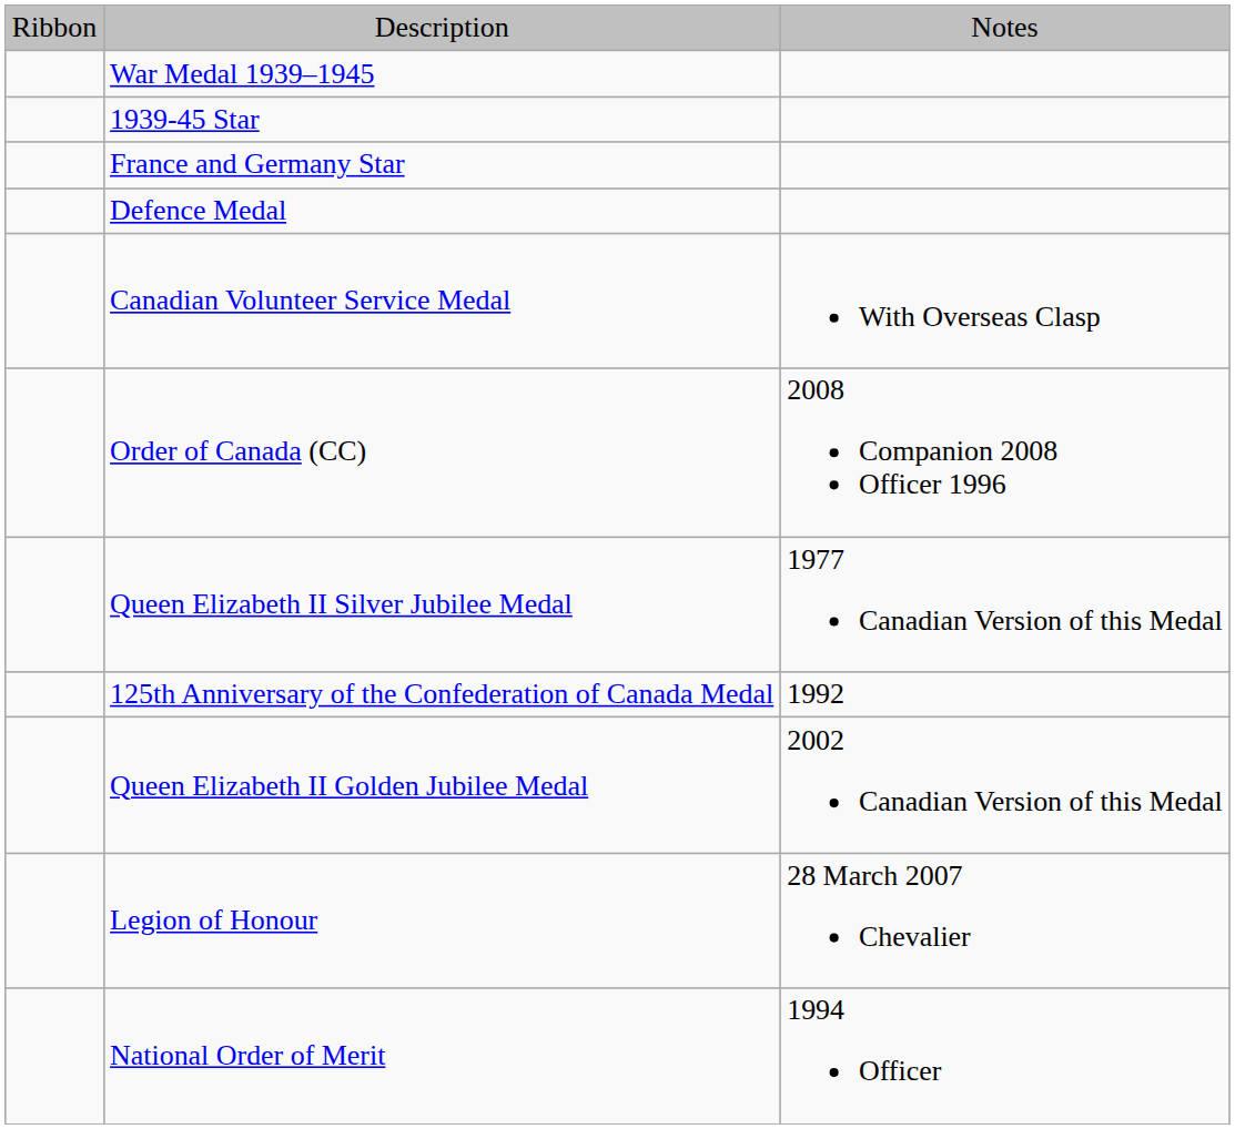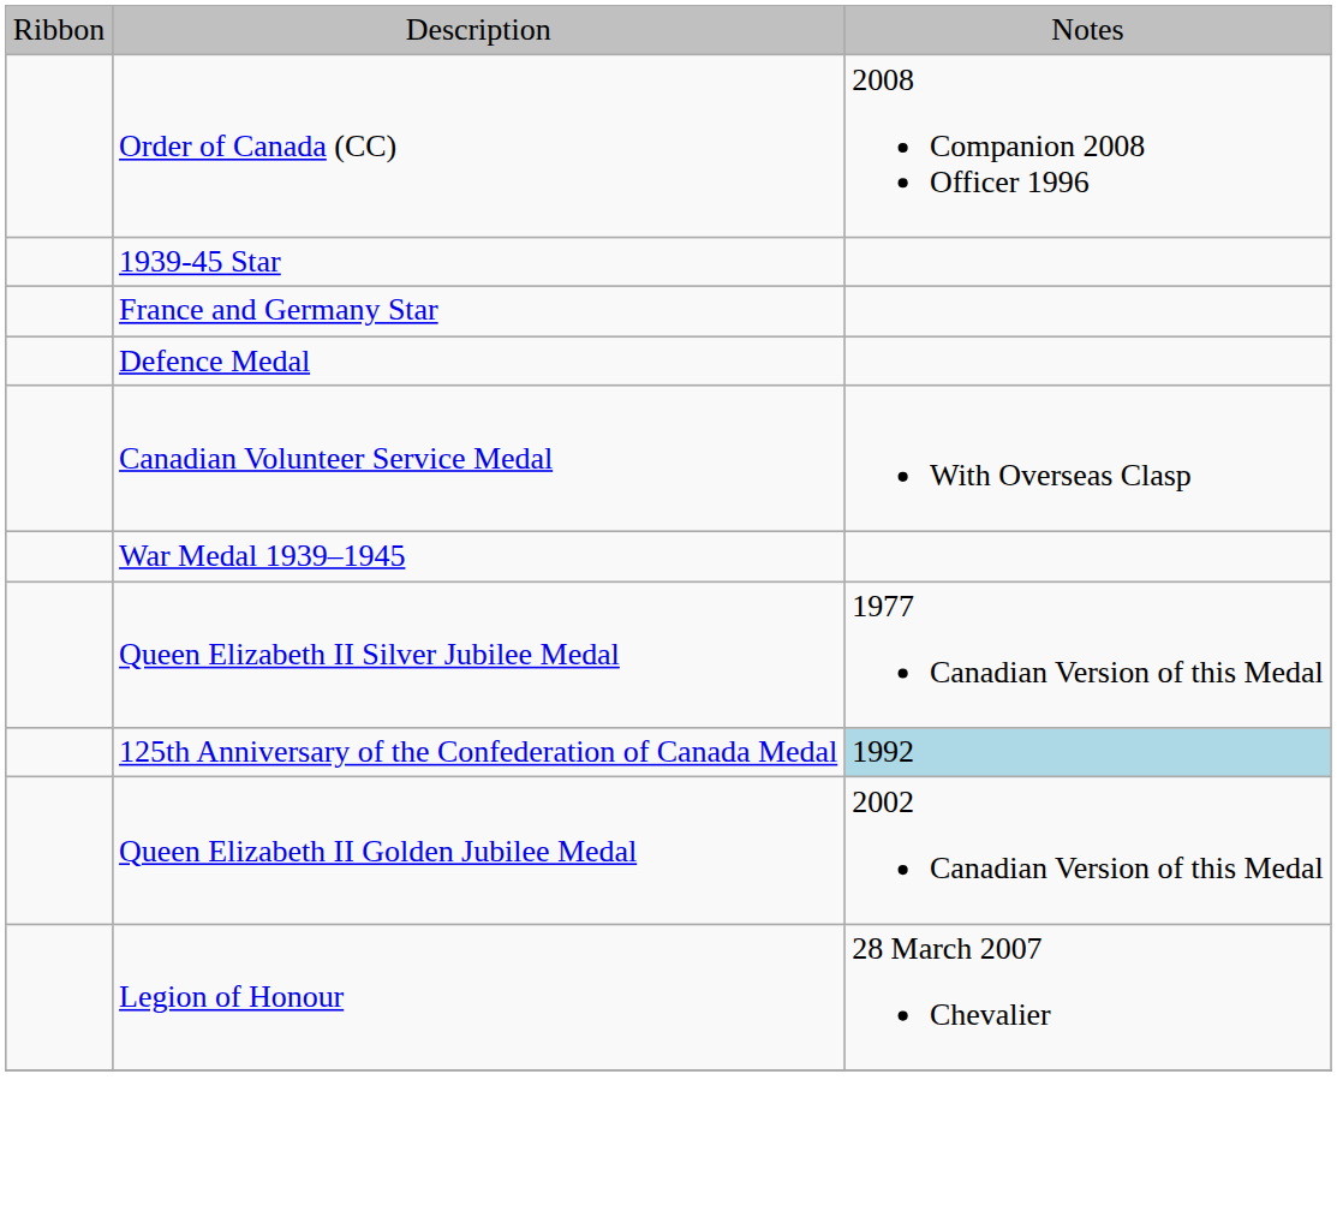rows swapped: Order of Canada (CC) <-> War Medal 1939–1945
125th Anniversary of the Confederation of Canada Medal | column 3: no background -> lightblue background
- row: National Order of Merit | 1994 Officer
